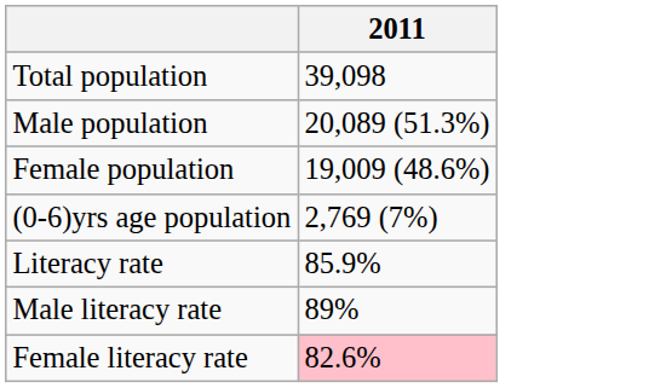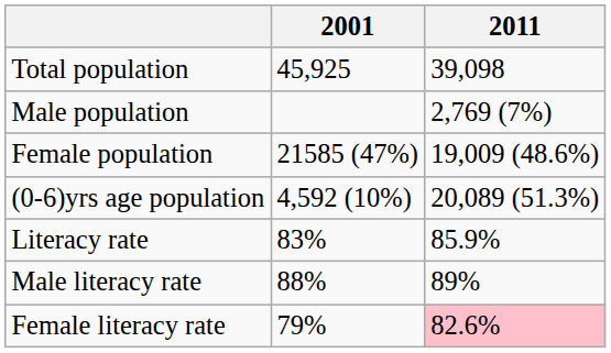+ column: 2001 | 45,925 | 21585 (47%) | 4,592 (10%) | 83% | 88% | 79%
Male population | 2011: 20,089 (51.3%) -> 2,769 (7%)
(0-6)yrs age population | 2011: 2,769 (7%) -> 20,089 (51.3%)
